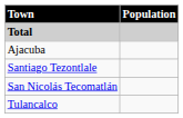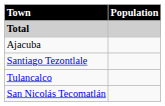rows swapped: Tulancalco <-> San Nicolás Tecomatlán
